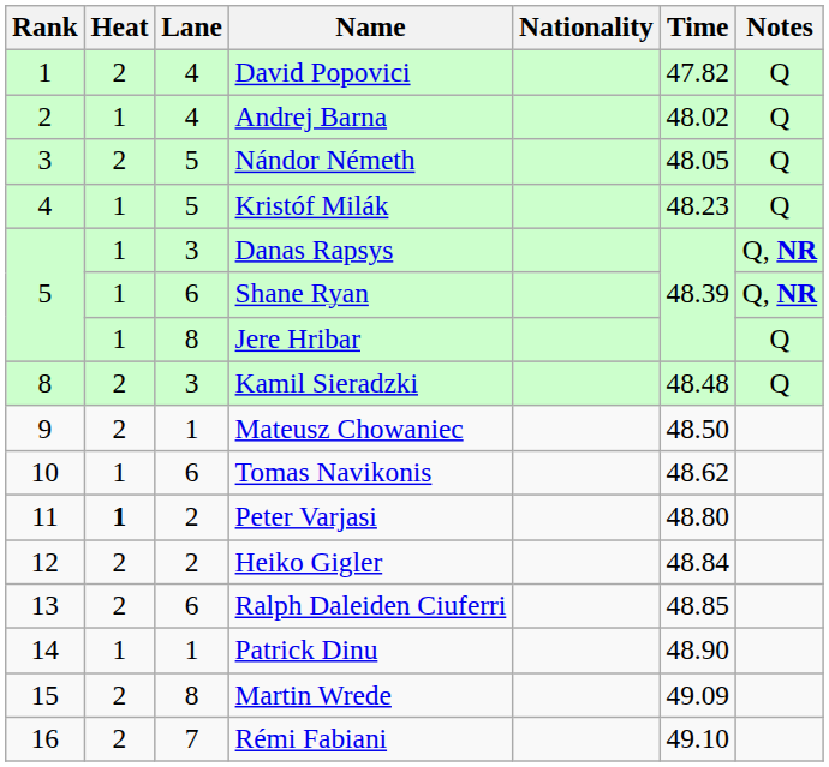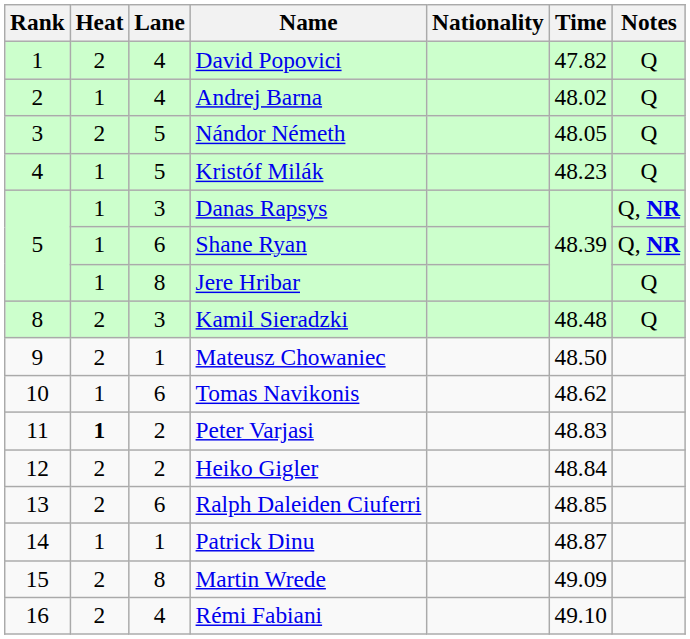Peter Varjasi | Time: 48.80 -> 48.83
Patrick Dinu | Time: 48.90 -> 48.87
Rémi Fabiani | Lane: 7 -> 4
